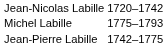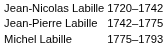rows swapped: Jean-Pierre Labille <-> Michel Labille
